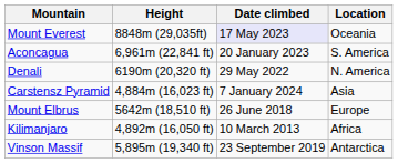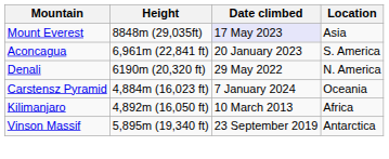Mount Everest | Location: Oceania -> Asia
Carstensz Pyramid | Location: Asia -> Oceania
- row: Mount Elbrus | 5642m (18,510 ft) | 26 June 2018 | Europe
